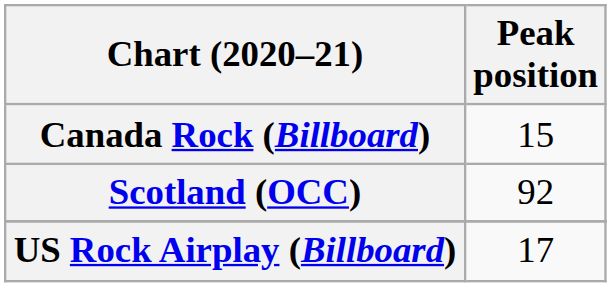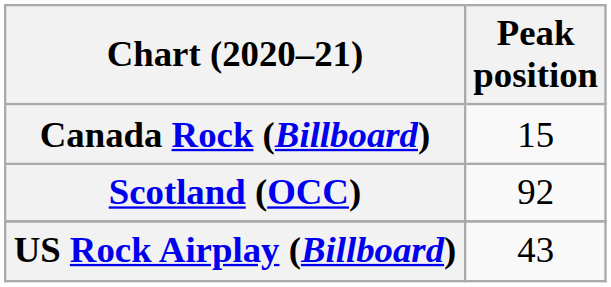US Rock Airplay (Billboard) | Peak position: 17 -> 43
